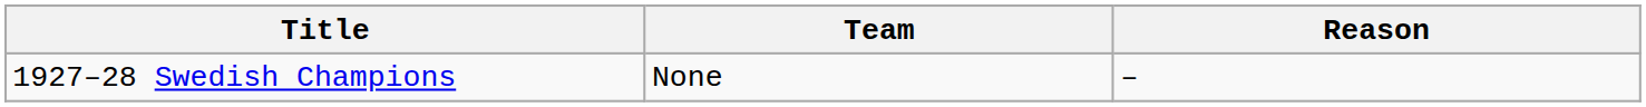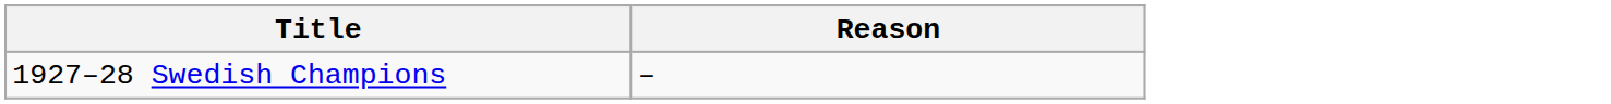- column: Team | None
